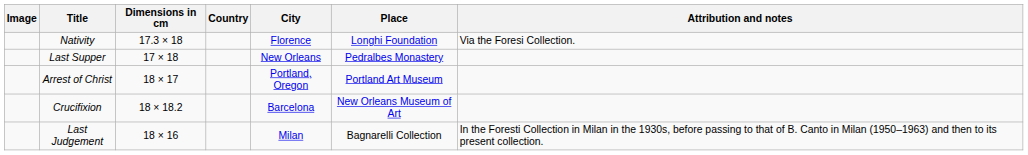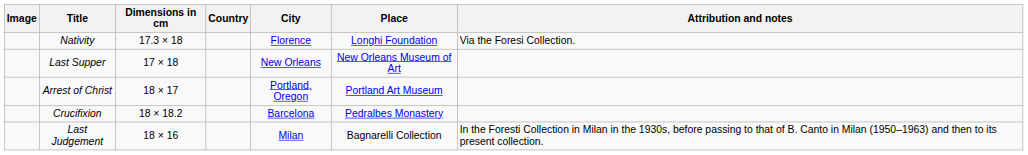Last Supper | Place: Pedralbes Monastery -> New Orleans Museum of Art
Crucifixion | Place: New Orleans Museum of Art -> Pedralbes Monastery
